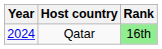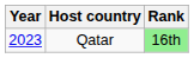Qatar | Year: 2024 -> 2023
